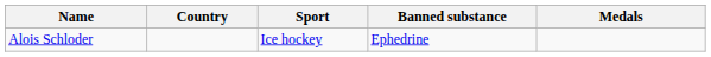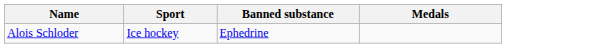- column: Country
